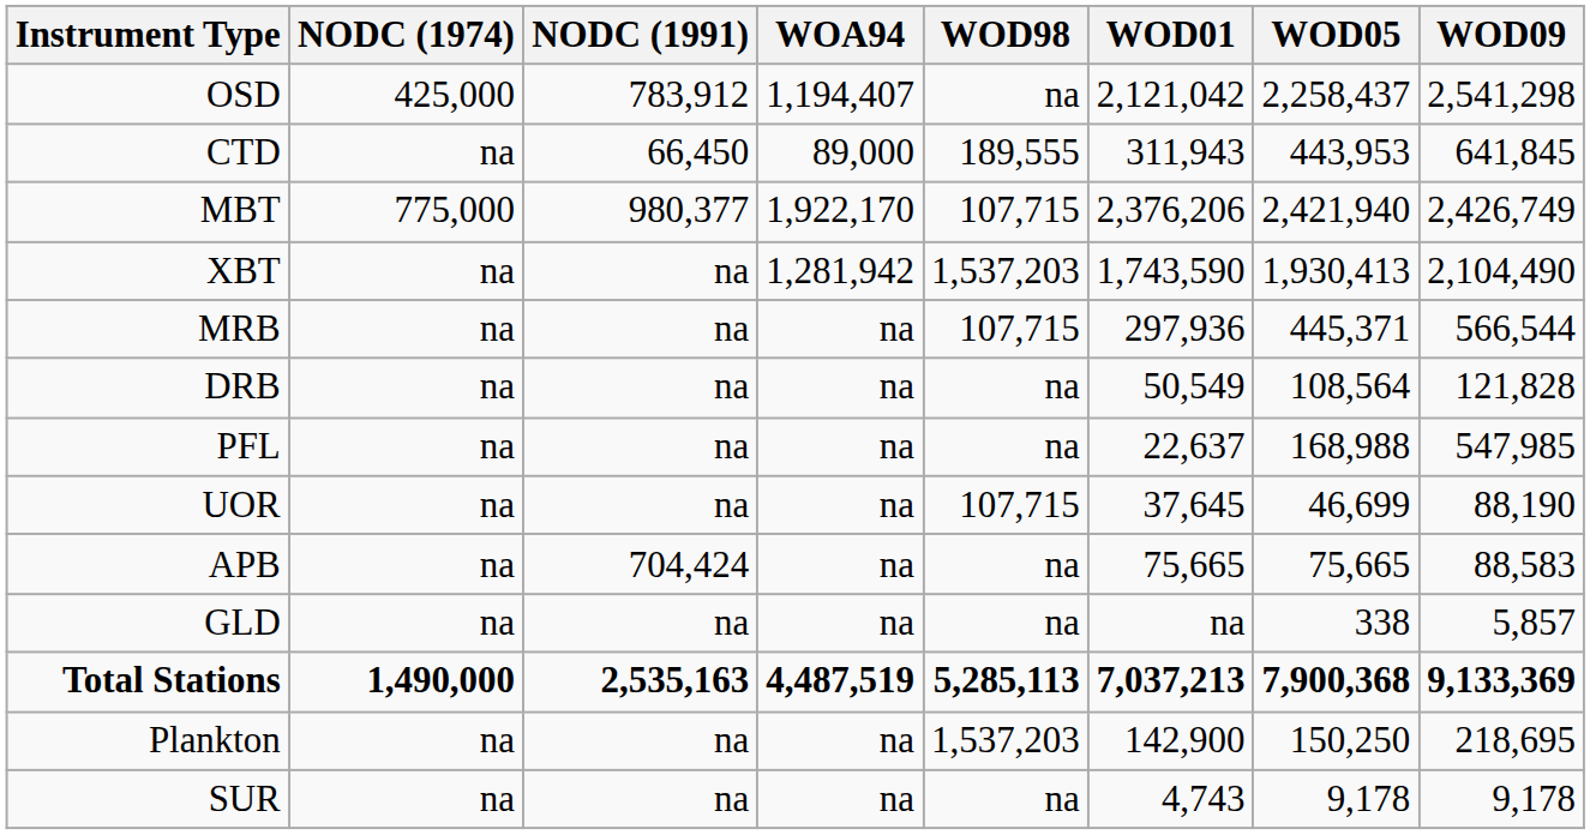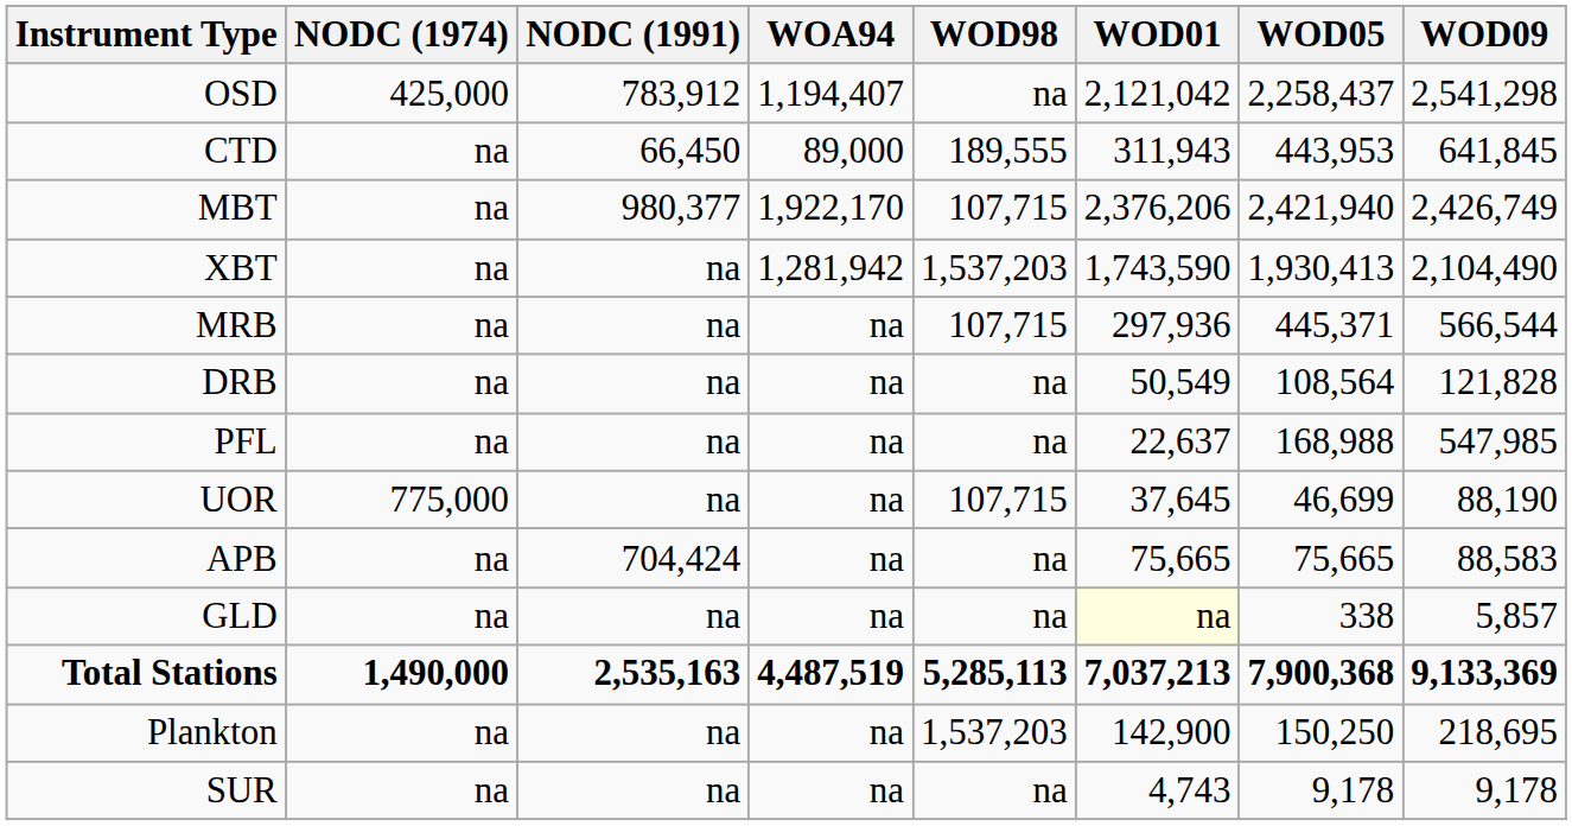MBT | NODC (1974): 775,000 -> na
UOR | NODC (1974): na -> 775,000
GLD | WOD01: no background -> lightyellow background
